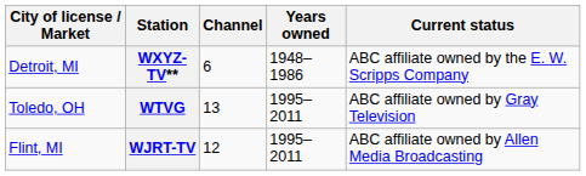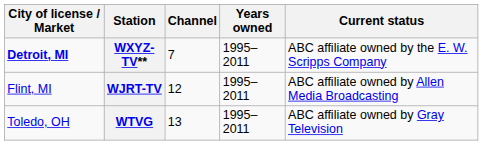WXYZ-TV** | City of license / Market: normal -> bold
WXYZ-TV** | Channel: 6 -> 7
WXYZ-TV** | Years owned: 1948–1986 -> 1995–2011
rows swapped: WJRT-TV <-> WTVG
